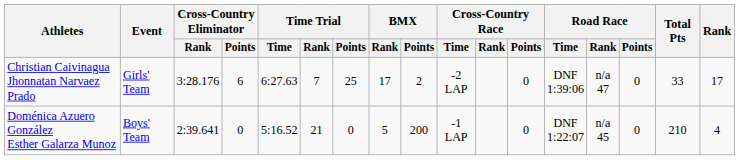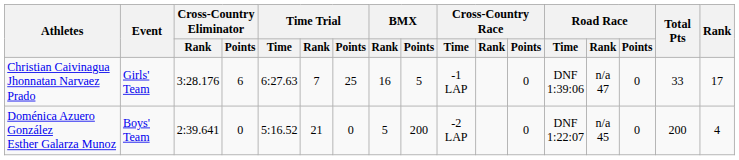Christian Caivinagua Jhonnatan Narvaez Prado | BMX / Rank: 17 -> 16
Christian Caivinagua Jhonnatan Narvaez Prado | BMX / Points: 2 -> 5
Christian Caivinagua Jhonnatan Narvaez Prado | Cross-Country Race / Time: -2 LAP -> -1 LAP
Doménica Azuero González Esther Galarza Munoz | Cross-Country Race / Time: -1 LAP -> -2 LAP
Doménica Azuero González Esther Galarza Munoz | Total Pts: 210 -> 200
